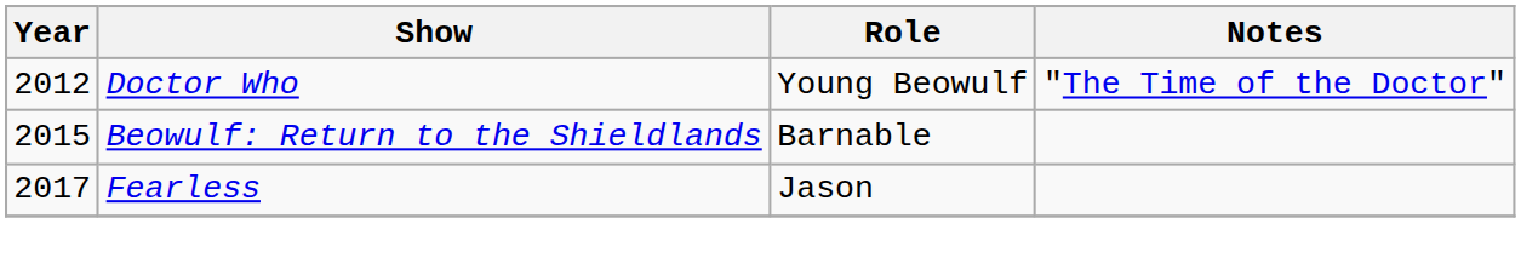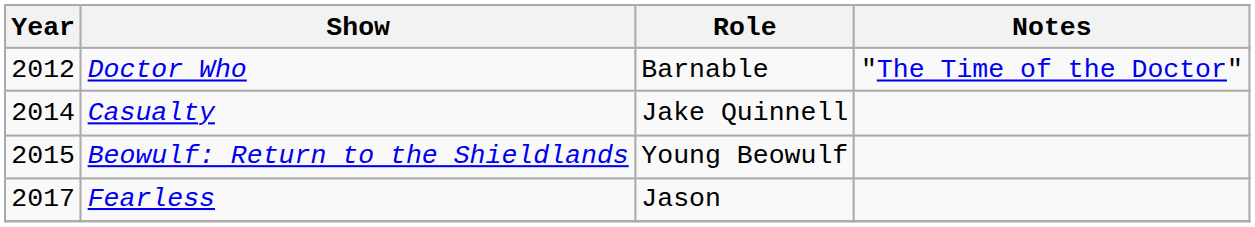Doctor Who | Role: Young Beowulf -> Barnable
+ row: 2014 | Casualty | Jake Quinnell
Beowulf: Return to the Shieldlands | Role: Barnable -> Young Beowulf
